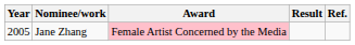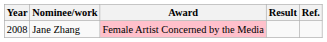Jane Zhang | Year: 2005 -> 2008
